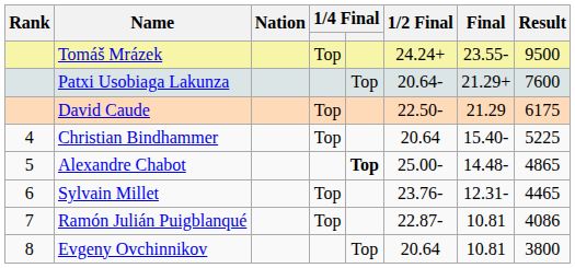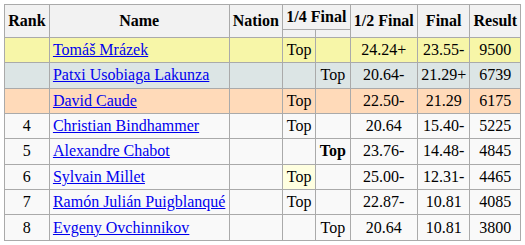Patxi Usobiaga Lakunza | Result: 7600 -> 6739
Alexandre Chabot | 1/2 Final: 25.00- -> 23.76-
Alexandre Chabot | Result: 4865 -> 4845
Sylvain Millet | column 4: no background -> lightyellow background
Sylvain Millet | 1/2 Final: 23.76- -> 25.00-
Ramón Julián Puigblanqué | Result: 4086 -> 4085
